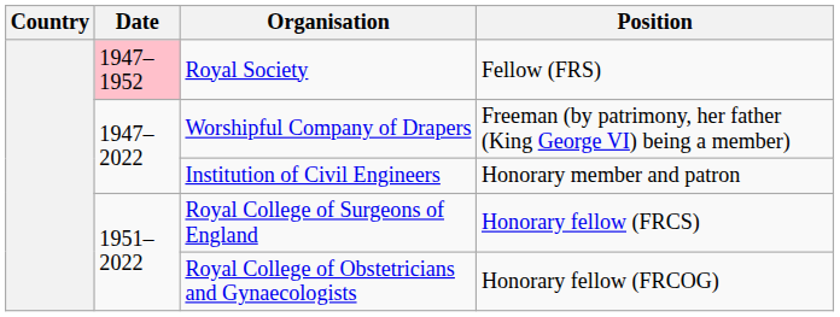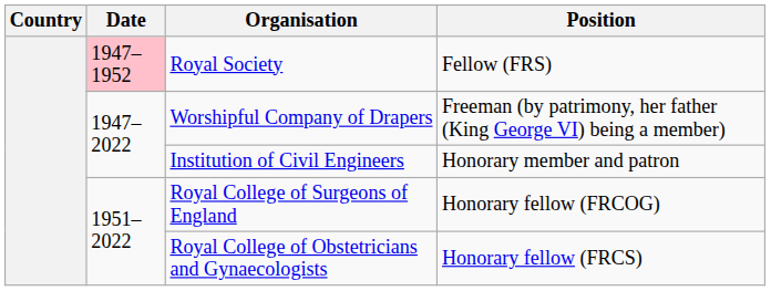Royal College of Surgeons of England | Position: Honorary fellow (FRCS) -> Honorary fellow (FRCOG)
Royal College of Obstetricians and Gynaecologists | Position: Honorary fellow (FRCOG) -> Honorary fellow (FRCS)
